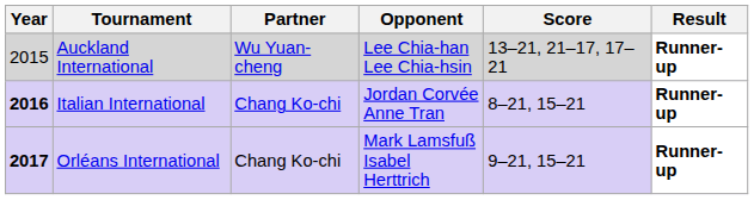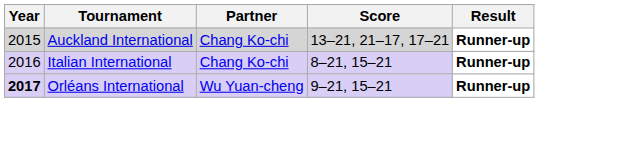- column: Opponent | Lee Chia-han Lee Chia-hsin | Jordan Corvée Anne Tran | Mark Lamsfuß Isabel Herttrich
Auckland International | Partner: Wu Yuan-cheng -> Chang Ko-chi
Italian International | Year: bold -> normal
Orléans International | Partner: Chang Ko-chi -> Wu Yuan-cheng
